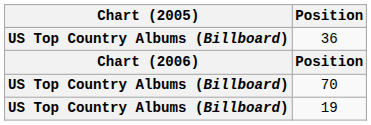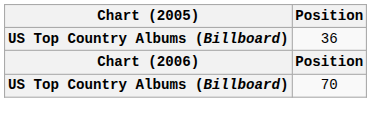- row: US Top Country Albums (Billboard) | 19
